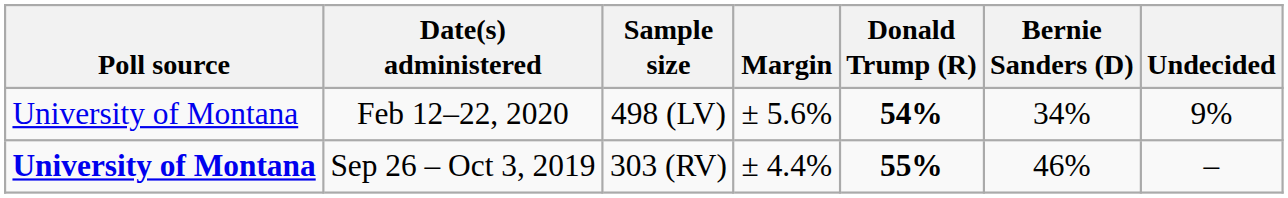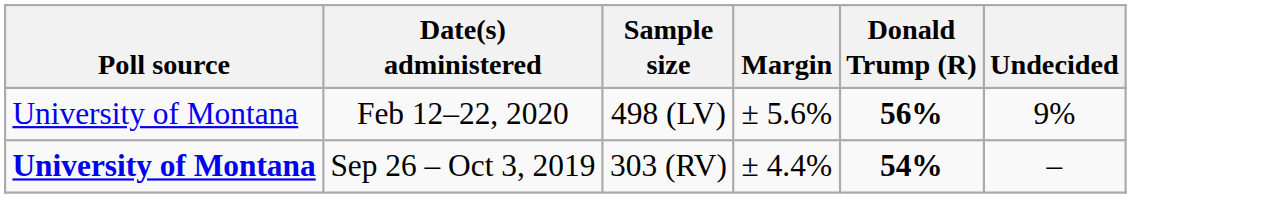- column: Bernie Sanders (D) | 34% | 46%
Feb 12–22, 2020 | Donald Trump (R): 54% -> 56%
Sep 26 – Oct 3, 2019 | Donald Trump (R): 55% -> 54%
